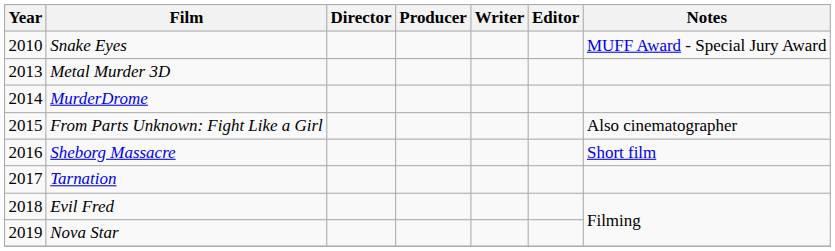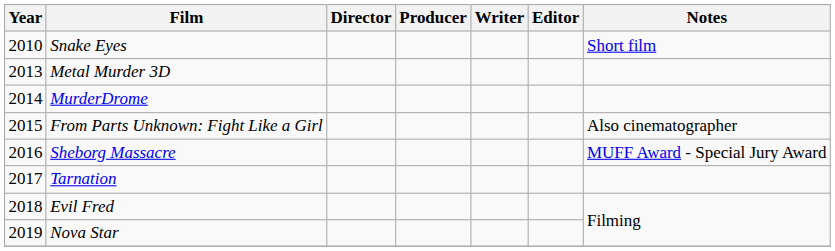Snake Eyes | Notes: MUFF Award - Special Jury Award -> Short film
Sheborg Massacre | Notes: Short film -> MUFF Award - Special Jury Award
